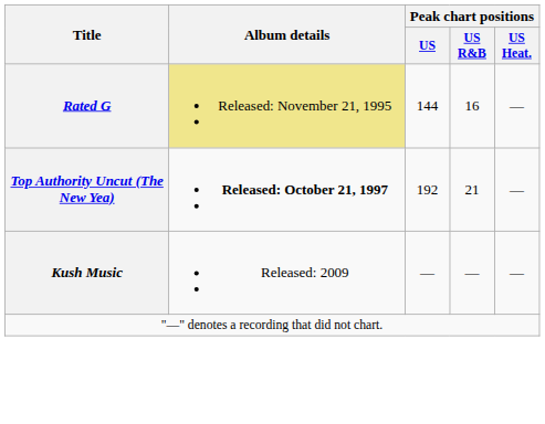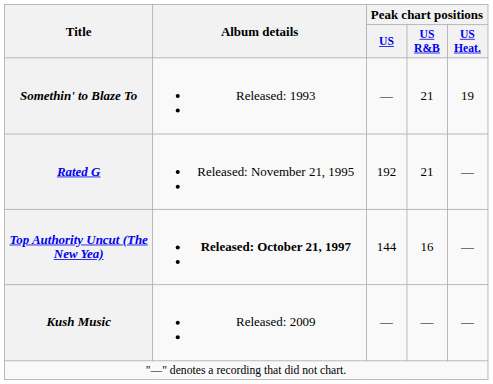+ row: Somethin' to Blaze To | Released: 1993 | — | 21 | 19
Rated G | Album details: khaki background -> no background
Rated G | Peak chart positions / US: 144 -> 192
Rated G | Peak chart positions / US R&B: 16 -> 21
Top Authority Uncut (The New Yea) | Peak chart positions / US: 192 -> 144
Top Authority Uncut (The New Yea) | Peak chart positions / US R&B: 21 -> 16
